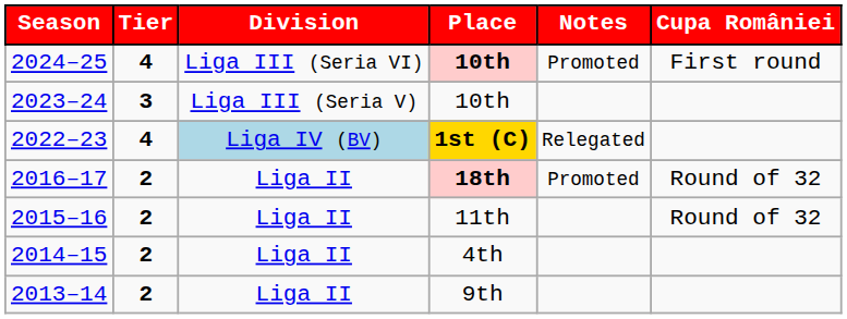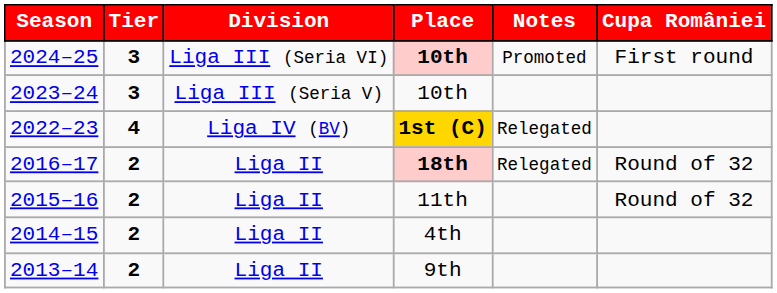2024–25 | Tier: 4 -> 3
2022–23 | Division: lightblue background -> no background
2016–17 | Notes: Promoted -> Relegated
